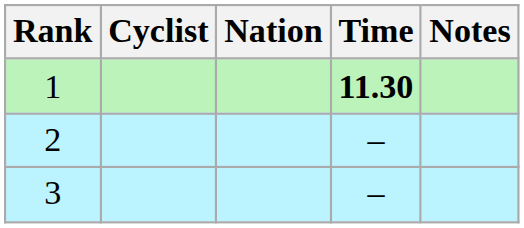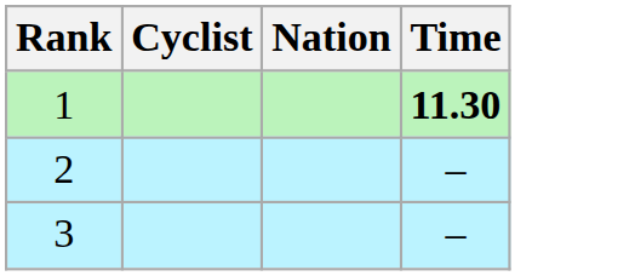- column: Notes
